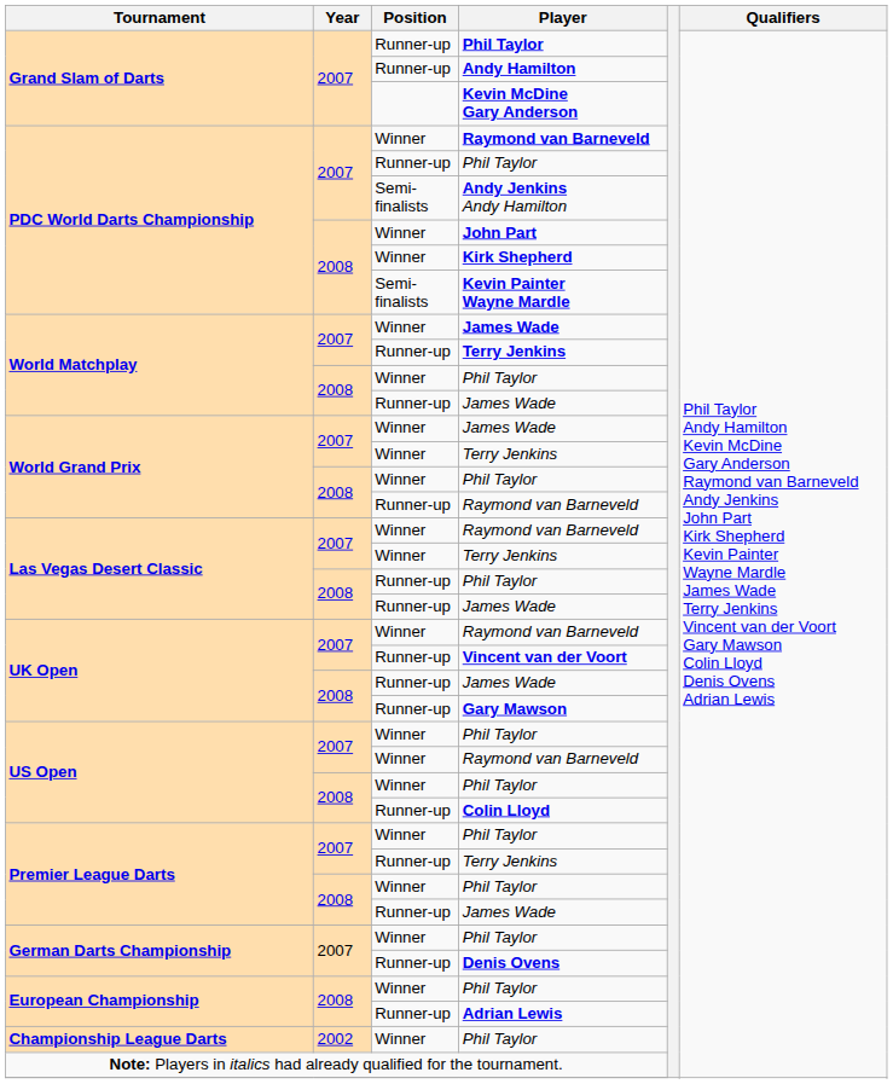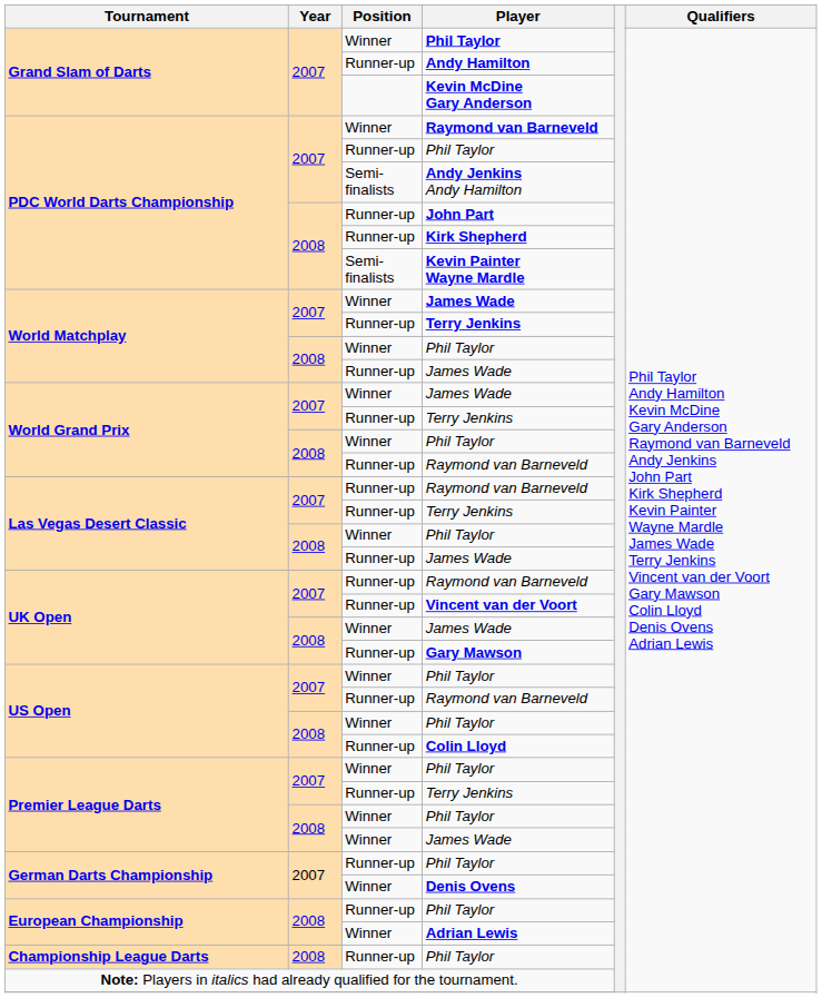Grand Slam of Darts / Phil Taylor | Position: Runner-up -> Winner
John Part | Position: Winner -> Runner-up
Kirk Shepherd | Position: Winner -> Runner-up
World Grand Prix / Terry Jenkins | Position: Winner -> Runner-up
Las Vegas Desert Classic / Raymond van Barneveld | Position: Winner -> Runner-up
Las Vegas Desert Classic / Terry Jenkins | Position: Winner -> Runner-up
Las Vegas Desert Classic / Phil Taylor | Position: Runner-up -> Winner
UK Open / Raymond van Barneveld | Position: Winner -> Runner-up
UK Open / James Wade | Position: Runner-up -> Winner
US Open / Raymond van Barneveld | Position: Winner -> Runner-up
Premier League Darts / James Wade | Position: Runner-up -> Winner
German Darts Championship / Phil Taylor | Position: Winner -> Runner-up
Denis Ovens | Position: Runner-up -> Winner
European Championship / Phil Taylor | Position: Winner -> Runner-up
Adrian Lewis | Position: Runner-up -> Winner
Championship League Darts / Phil Taylor | Year: 2002 -> 2008
Championship League Darts / Phil Taylor | Position: Winner -> Runner-up
